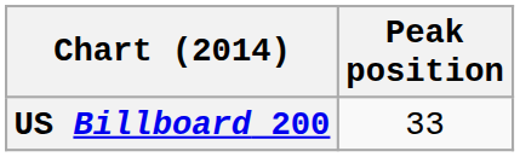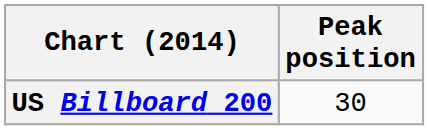US Billboard 200 | Peak position: 33 -> 30
